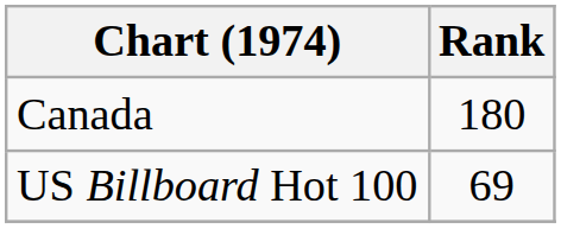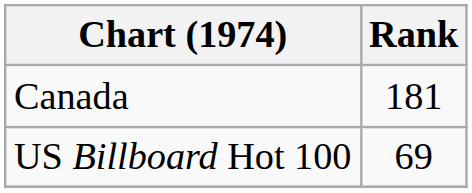Canada | Rank: 180 -> 181
